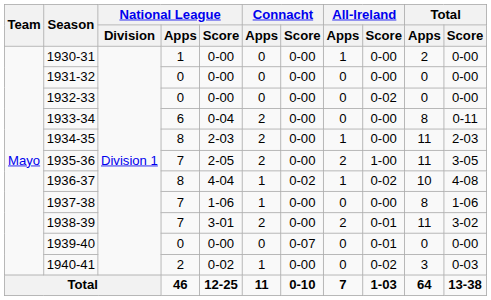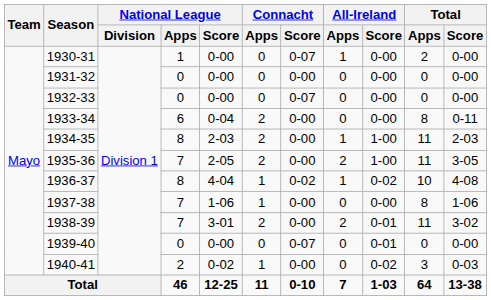1930-31 | Connacht / Score: 0-00 -> 0-07
1932-33 | Connacht / Score: 0-00 -> 0-07
1932-33 | All-Ireland / Score: 0-02 -> 0-00
1934-35 | All-Ireland / Score: 0-00 -> 1-00
